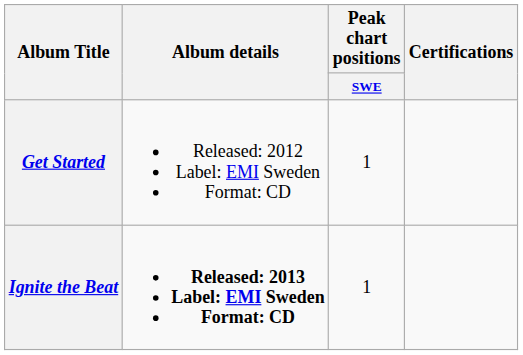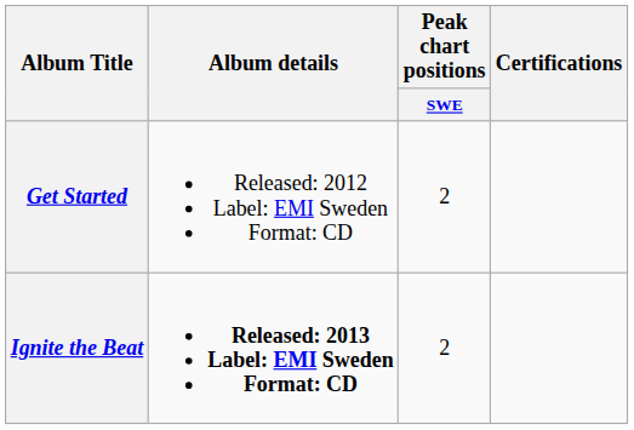Get Started | Peak chart positions / SWE: 1 -> 2
Ignite the Beat | Peak chart positions / SWE: 1 -> 2
